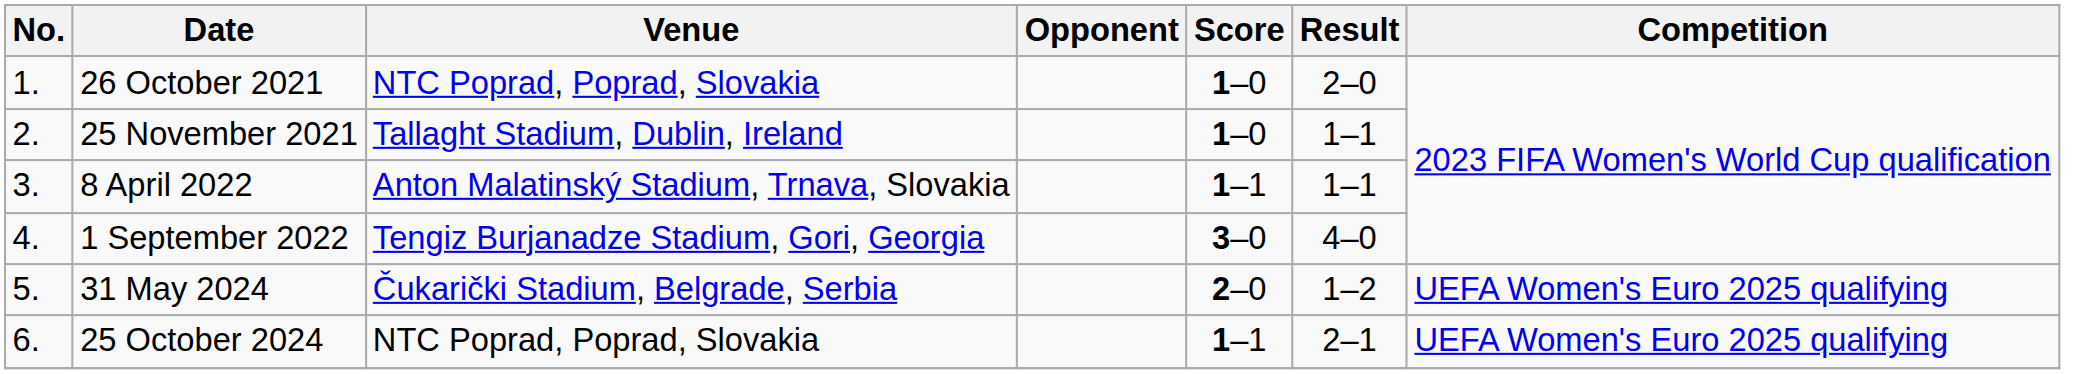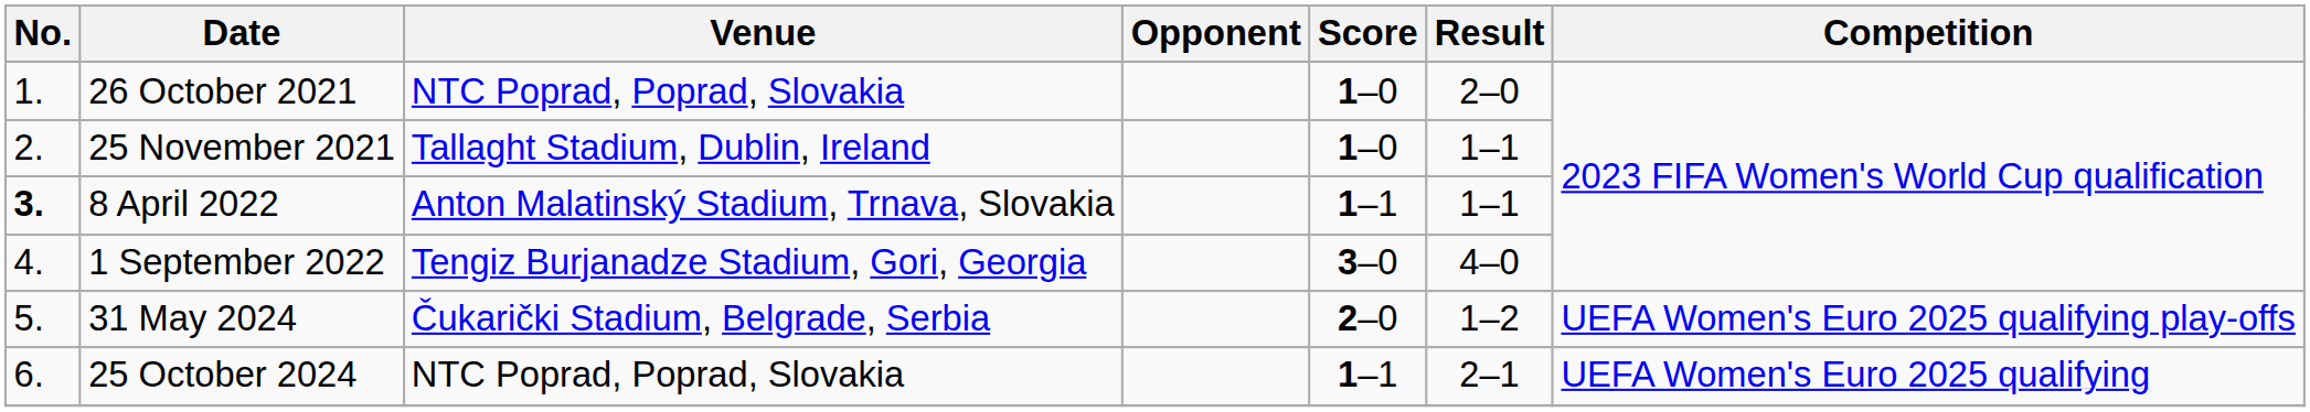8 April 2022 | No.: normal -> bold
31 May 2024 | Competition: UEFA Women's Euro 2025 qualifying -> UEFA Women's Euro 2025 qualifying play-offs
